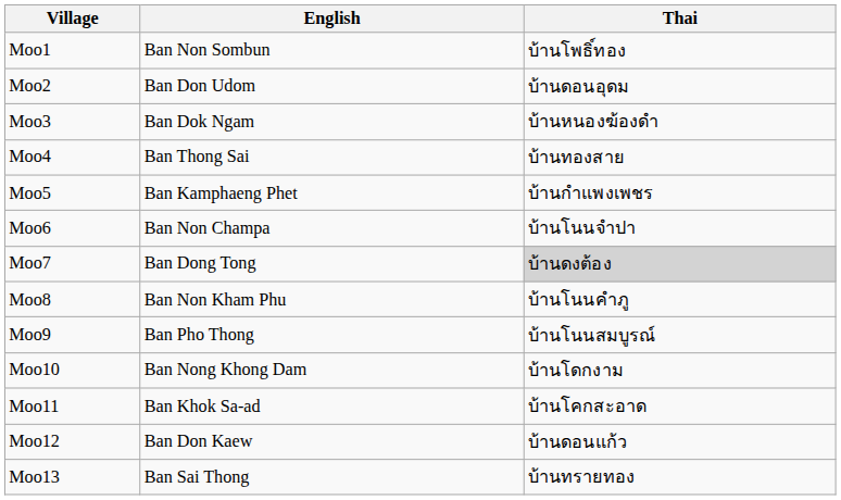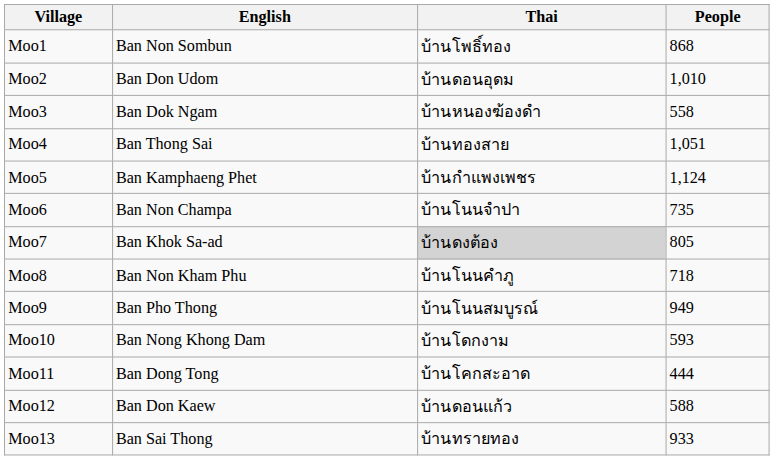+ column: People | 868 | 1,010 | 558 | 1,051 | 1,124 | 735 | 805 | 718 | 949 | 593 | 444 | 588 | 933
Moo7 | English: Ban Dong Tong -> Ban Khok Sa-ad
Moo11 | English: Ban Khok Sa-ad -> Ban Dong Tong
